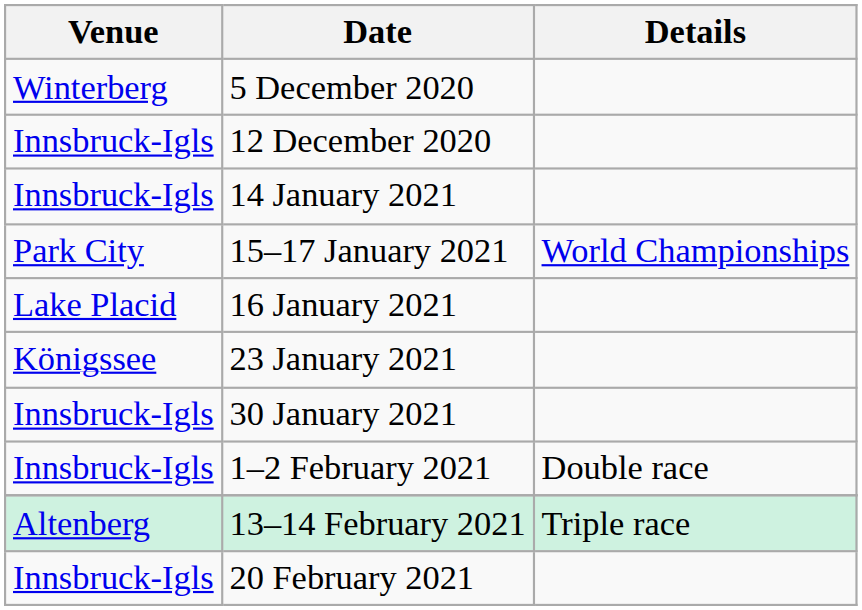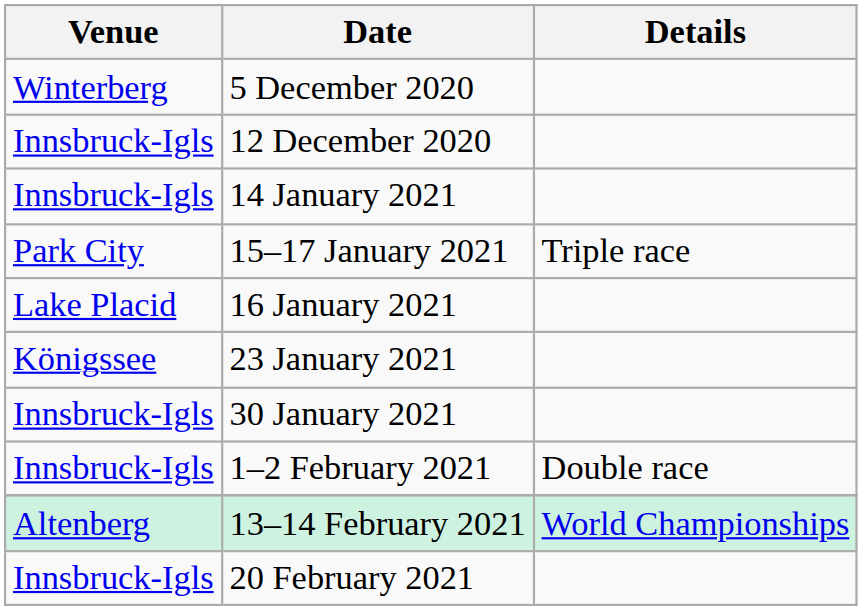15–17 January 2021 | Details: World Championships -> Triple race
13–14 February 2021 | Details: Triple race -> World Championships
